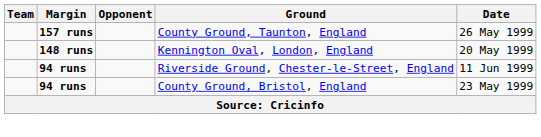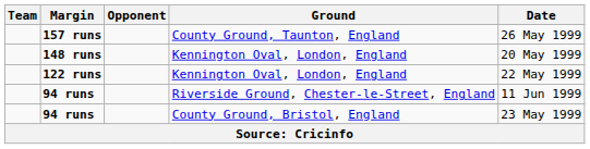+ row: 122 runs | Kennington Oval, London, England | 22 May 1999
